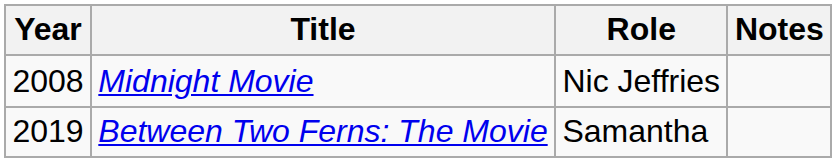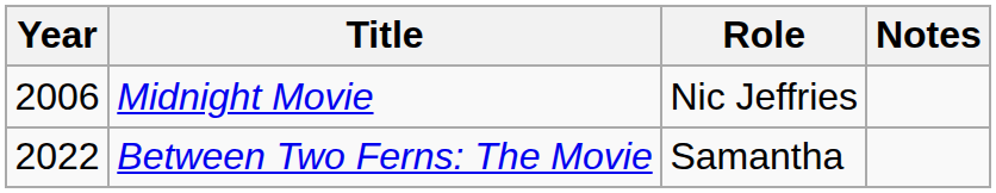Midnight Movie | Year: 2008 -> 2006
Between Two Ferns: The Movie | Year: 2019 -> 2022
